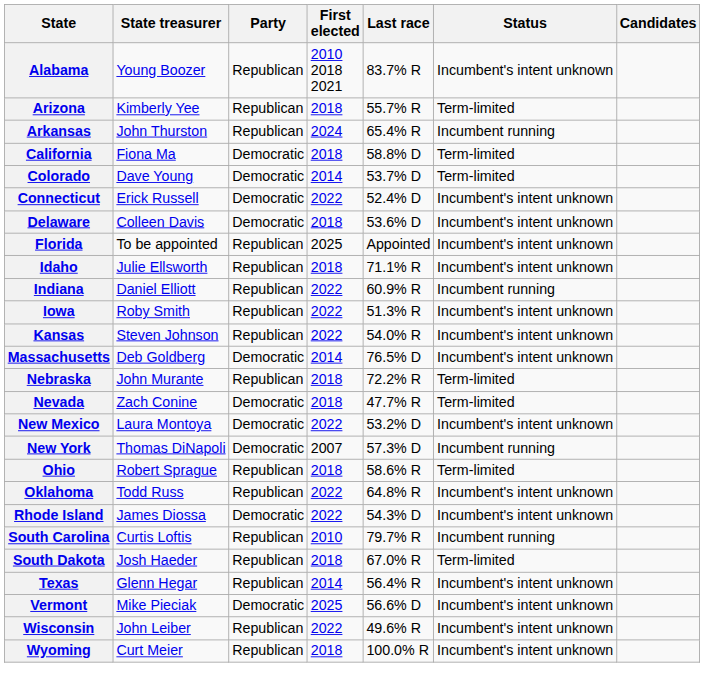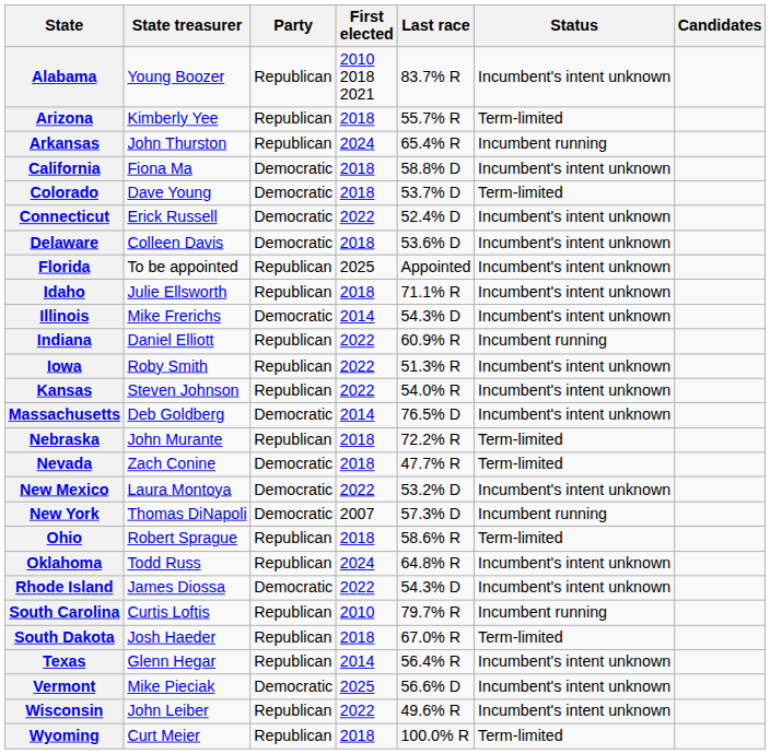California | Status: Term-limited -> Incumbent's intent unknown
Colorado | First elected: 2014 -> 2018
+ row: Illinois | Mike Frerichs | Democratic | 2014 | 54.3% D | Incumbent's intent unknown
Oklahoma | First elected: 2022 -> 2024
Wyoming | Status: Incumbent's intent unknown -> Term-limited
